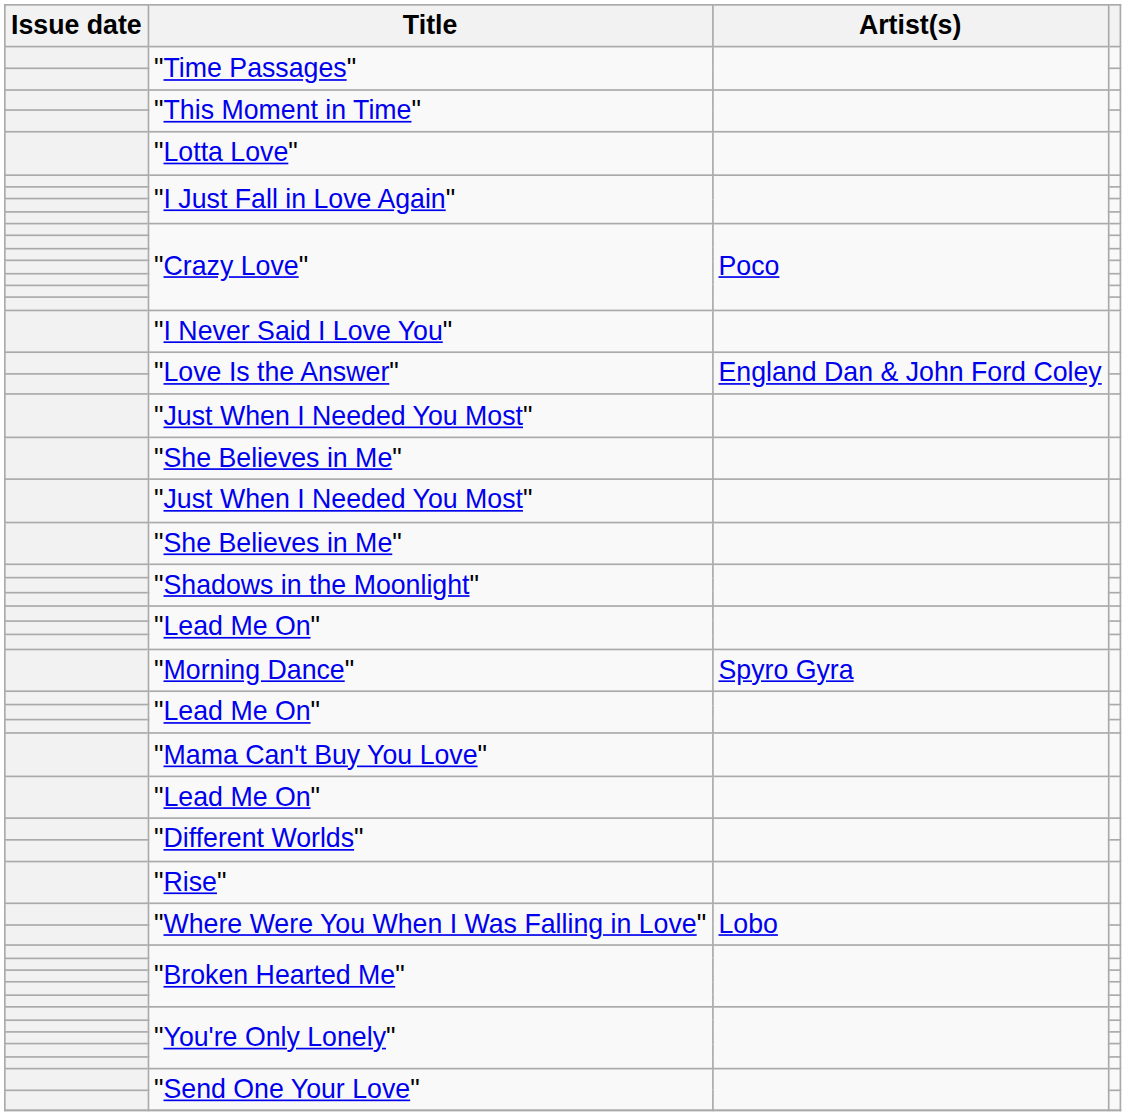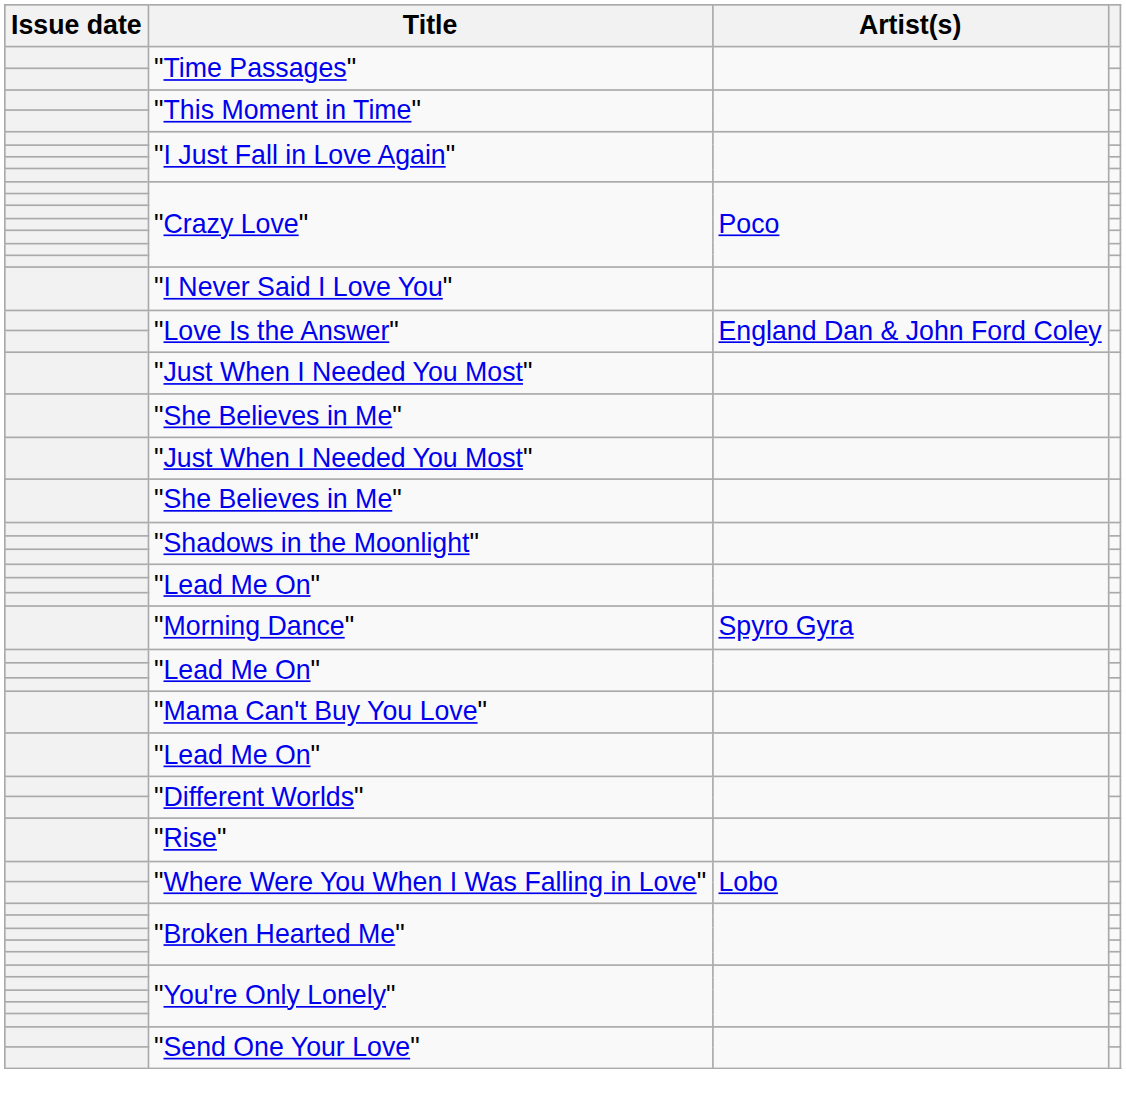- row: "Lotta Love"
